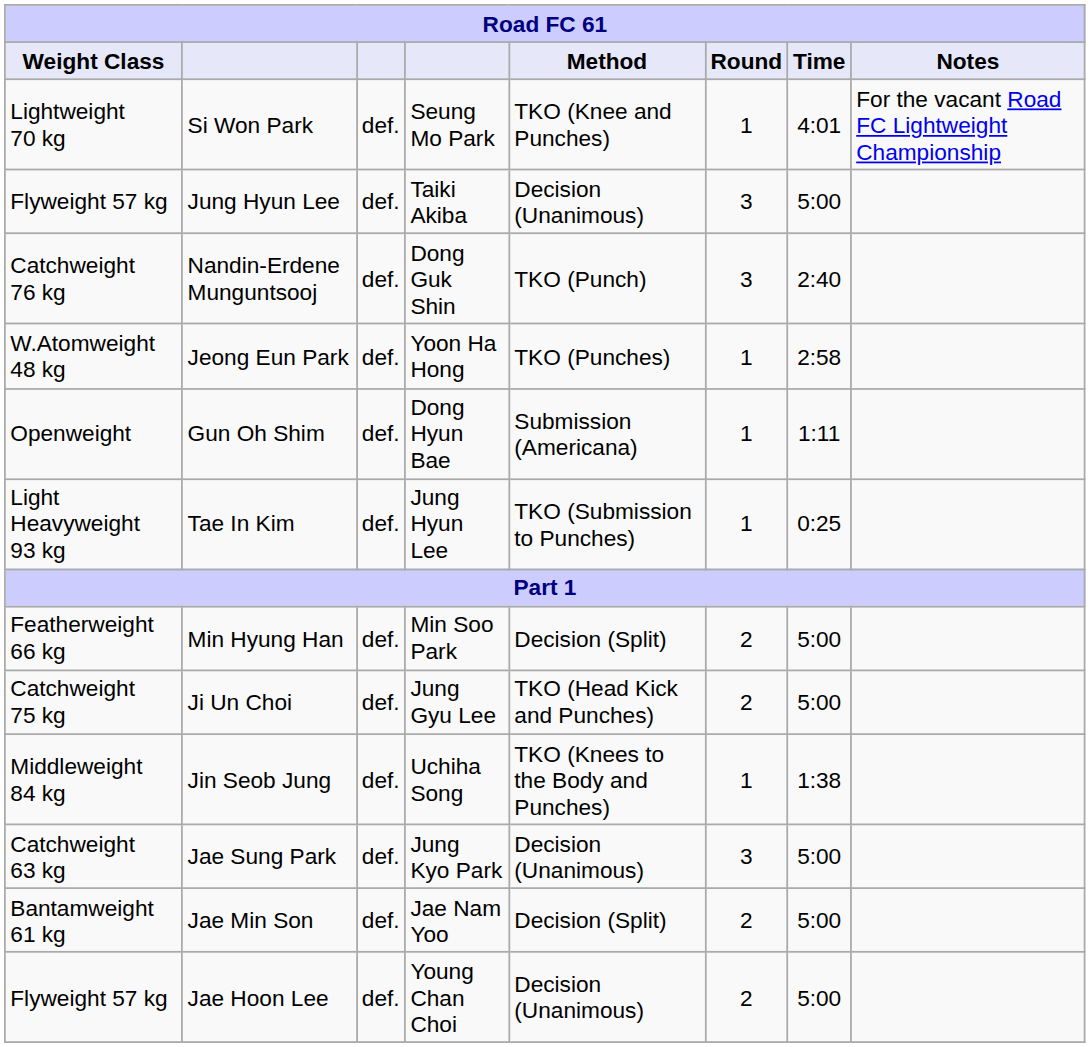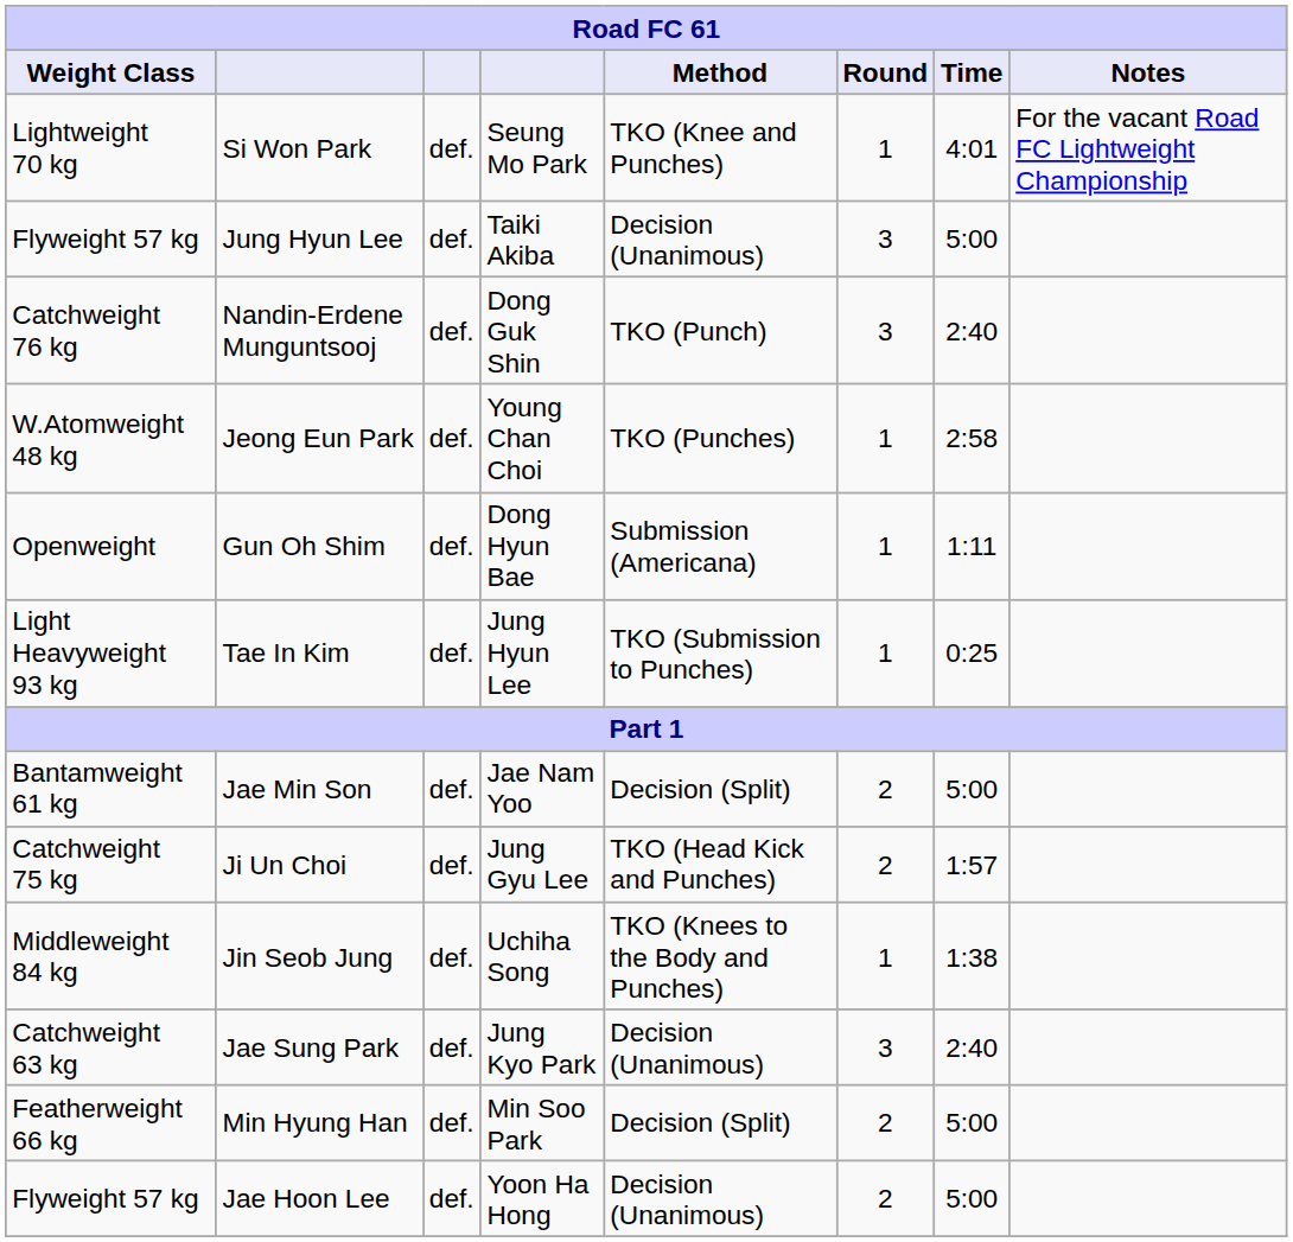Jeong Eun Park | column 4: Yoon Ha Hong -> Young Chan Choi
rows swapped: Jae Min Son <-> Min Hyung Han
Ji Un Choi | Time: 5:00 -> 1:57
Jae Sung Park | Time: 5:00 -> 2:40
Jae Hoon Lee | column 4: Young Chan Choi -> Yoon Ha Hong
